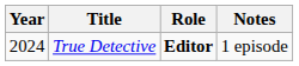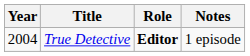True Detective | Year: 2024 -> 2004
